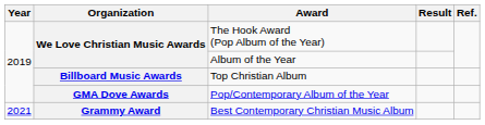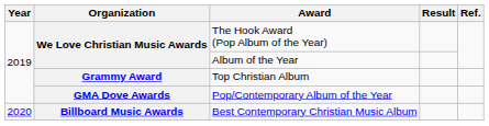Top Christian Album | Organization: Billboard Music Awards -> Grammy Award
Best Contemporary Christian Music Album | Year: 2021 -> 2020
Best Contemporary Christian Music Album | Organization: Grammy Award -> Billboard Music Awards
